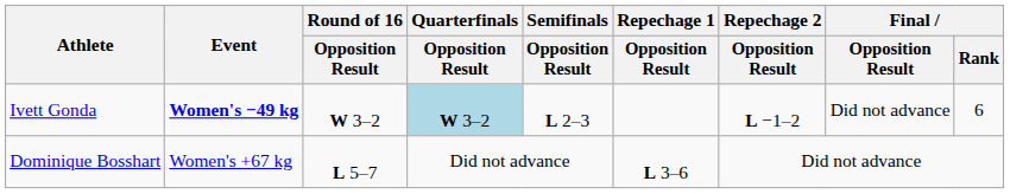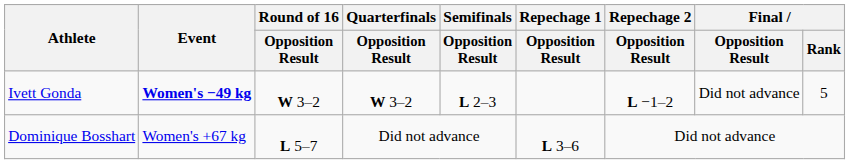Ivett Gonda | Quarterfinals / Opposition Result: lightblue background -> no background
Ivett Gonda | Final / Rank: 6 -> 5
